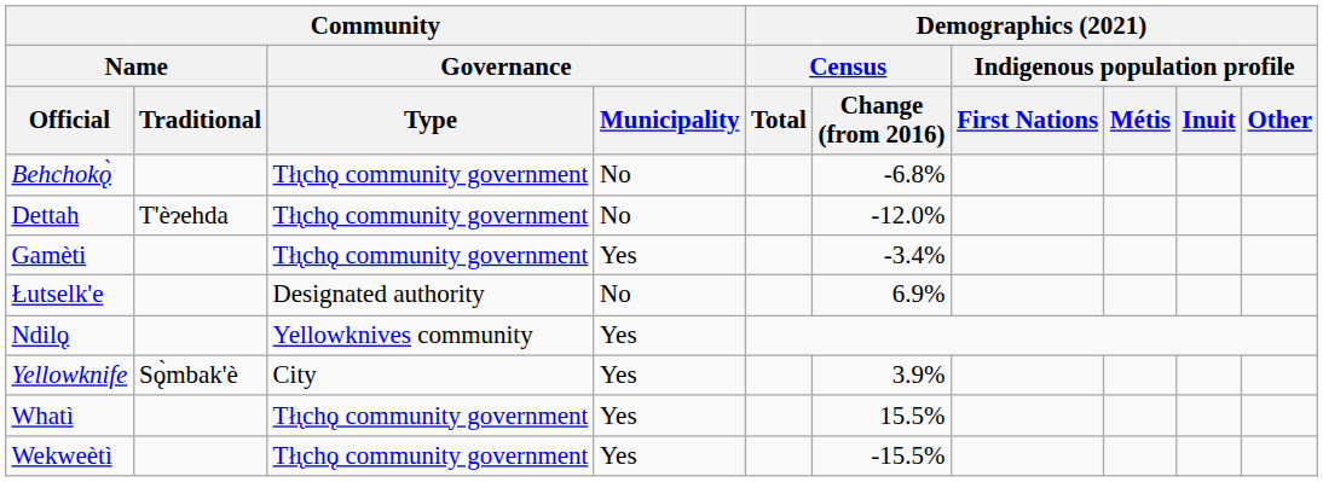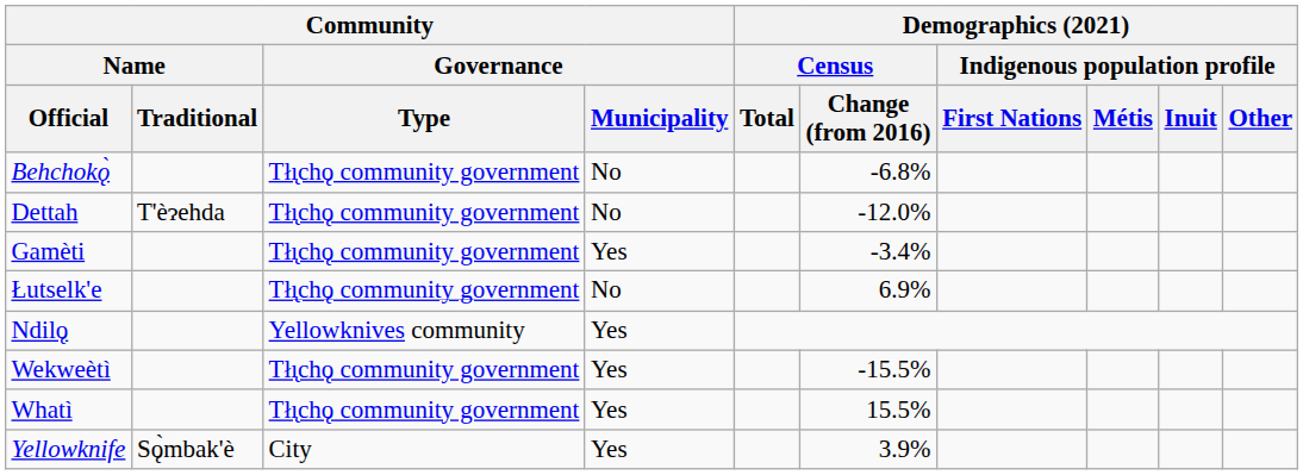Łutselk'e | Community / Governance / Type: Designated authority -> Tłı̨chǫ community government
rows swapped: Wekweètì <-> Yellowknife
